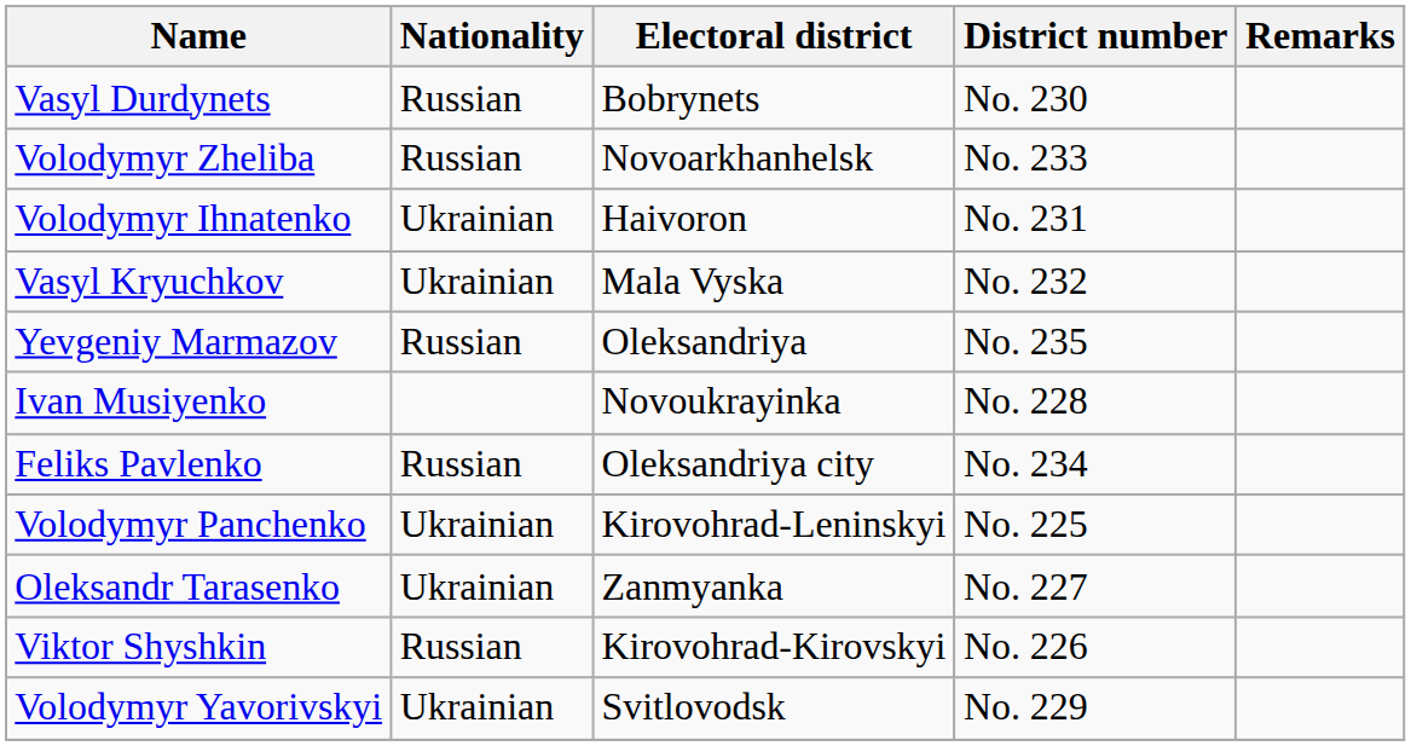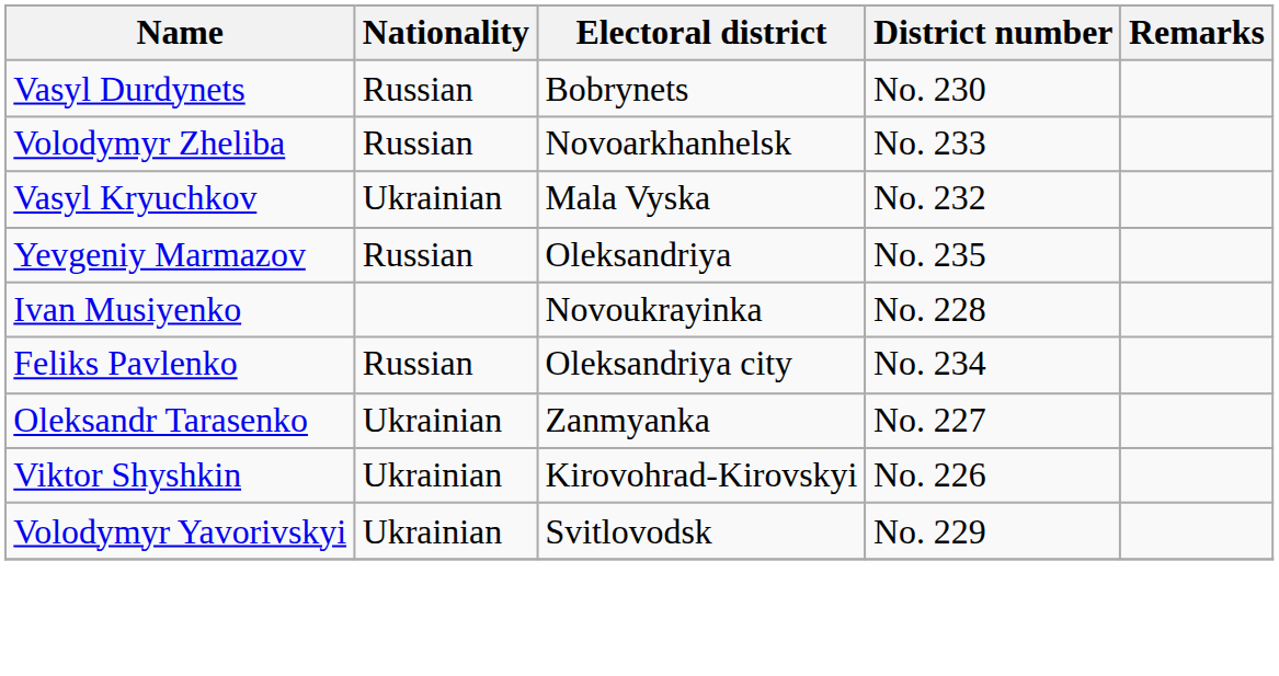- row: Volodymyr Ihnatenko | Ukrainian | Haivoron | No. 231
- row: Volodymyr Panchenko | Ukrainian | Kirovohrad-Leninskyi | No. 225
Viktor Shyshkin | Nationality: Russian -> Ukrainian
